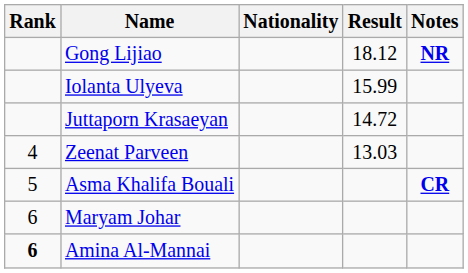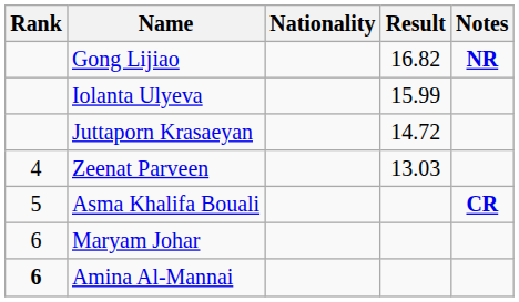Gong Lijiao | Result: 18.12 -> 16.82
